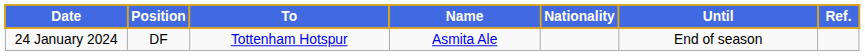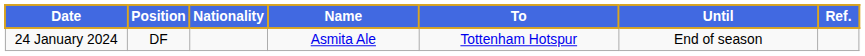columns swapped: Nationality <-> To
